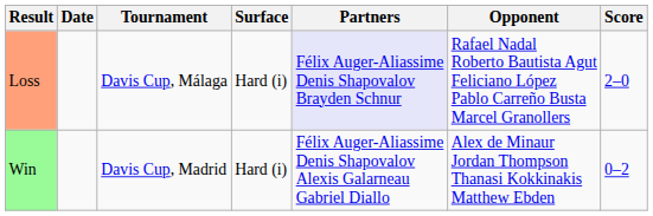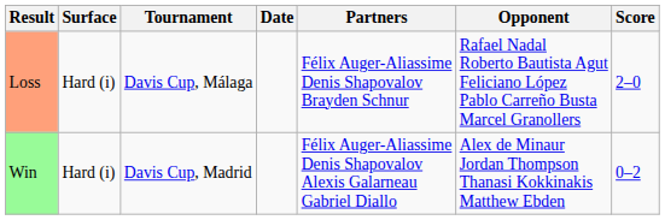columns swapped: Date <-> Surface
Loss | Partners: lavender background -> no background
